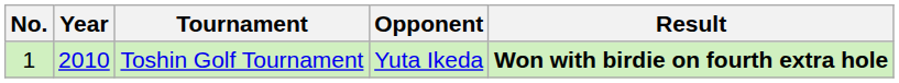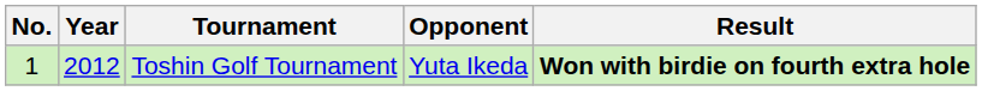Toshin Golf Tournament | Year: 2010 -> 2012
